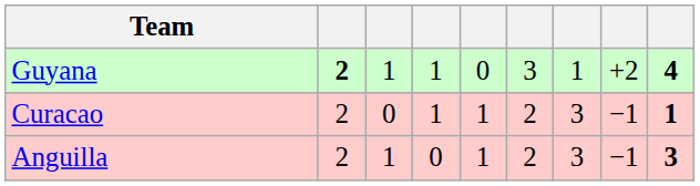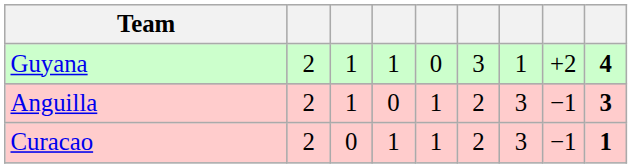Guyana | column 2: bold -> normal
rows swapped: Anguilla <-> Curacao
